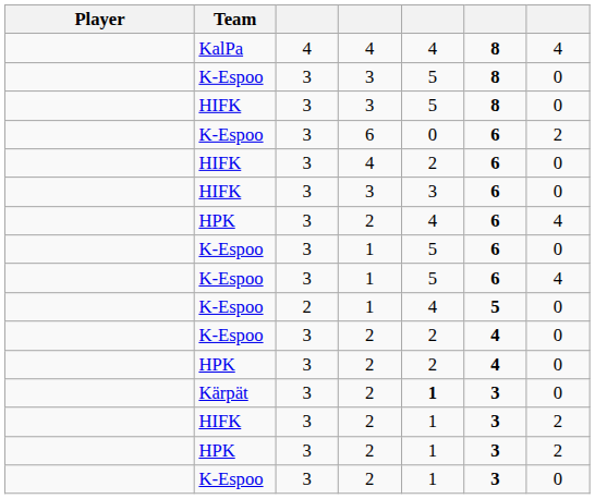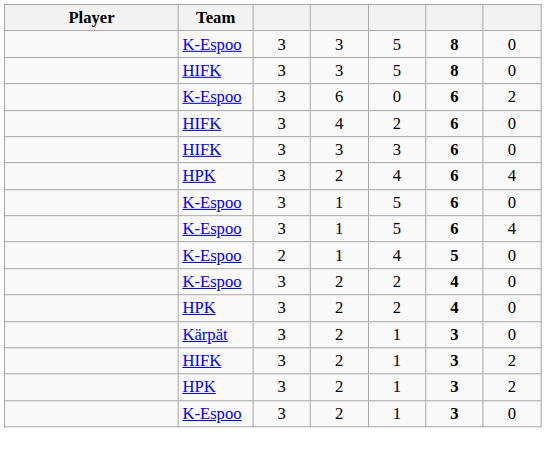- row: KalPa | 4 | 4 | 4 | 8 | 4
Kärpät | column 5: bold -> normal
